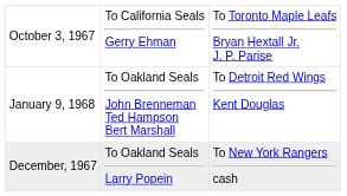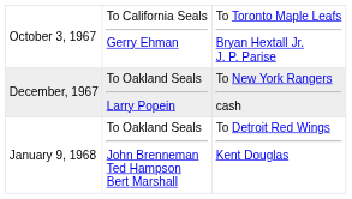rows swapped: December, 1967 <-> January 9, 1968
